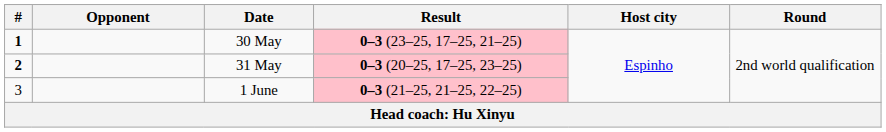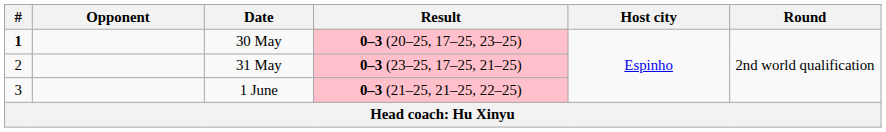30 May | Result: 0–3 (23–25, 17–25, 21–25) -> 0–3 (20–25, 17–25, 23–25)
31 May | #: bold -> normal
31 May | Result: 0–3 (20–25, 17–25, 23–25) -> 0–3 (23–25, 17–25, 21–25)
